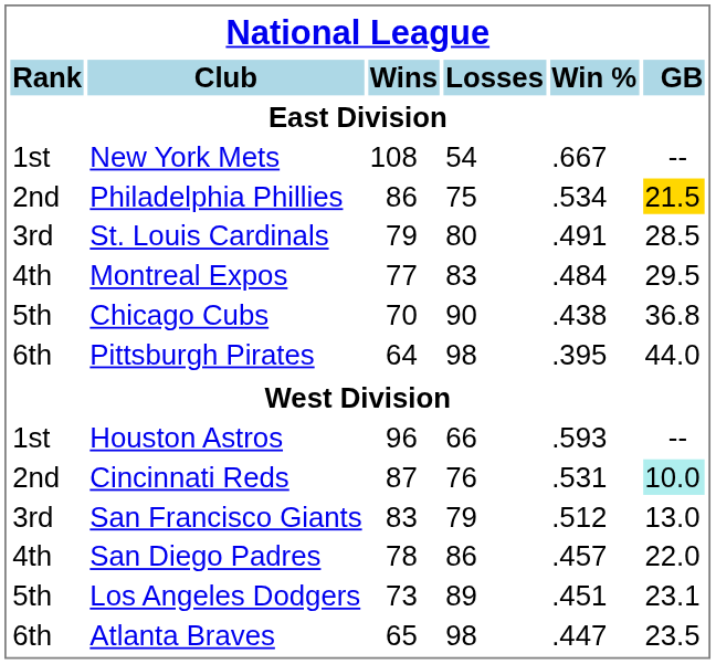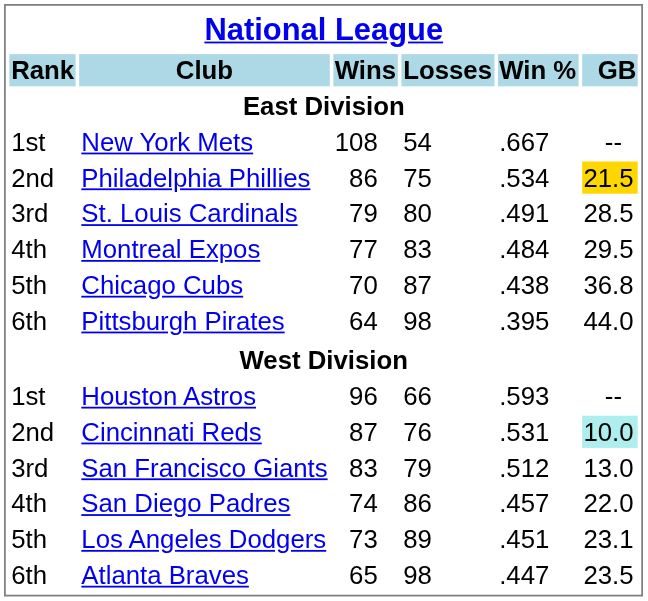Chicago Cubs | Losses: 90 -> 87
San Diego Padres | Wins: 78 -> 74
